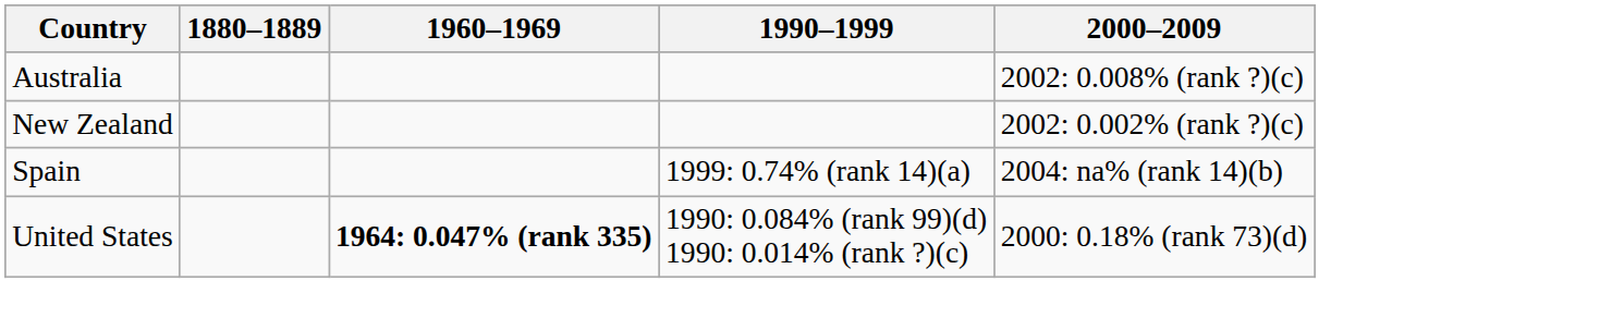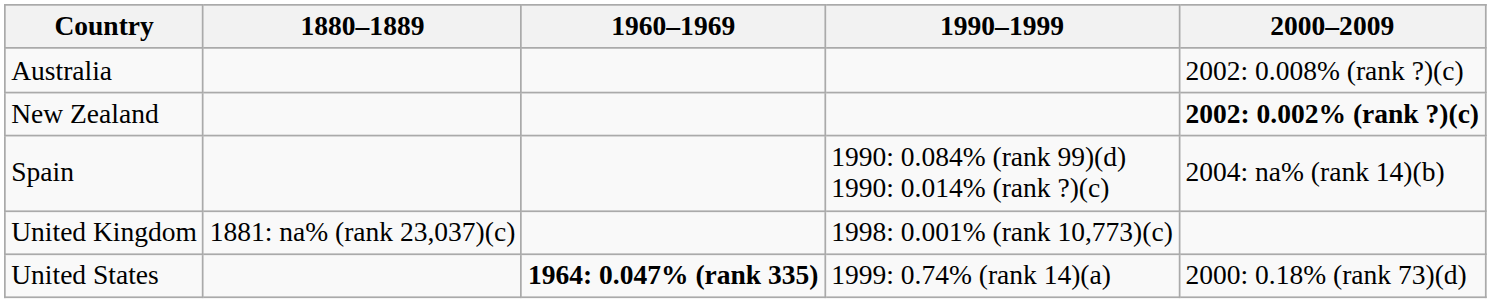New Zealand | 2000–2009: normal -> bold
Spain | 1990–1999: 1999: 0.74% (rank 14)(a) -> 1990: 0.084% (rank 99)(d) 1990: 0.014% (rank ?)(c)
+ row: United Kingdom | 1881: na% (rank 23,037)(c) | 1998: 0.001% (rank 10,773)(c)
United States | 1990–1999: 1990: 0.084% (rank 99)(d) 1990: 0.014% (rank ?)(c) -> 1999: 0.74% (rank 14)(a)
